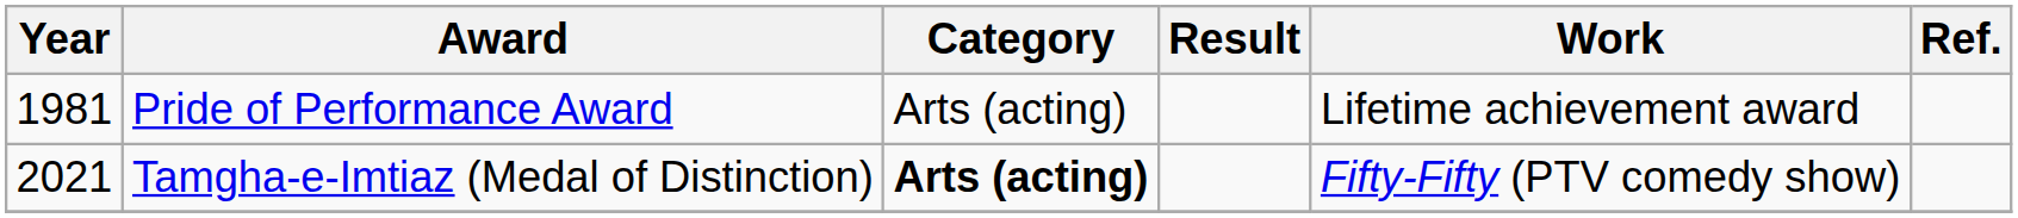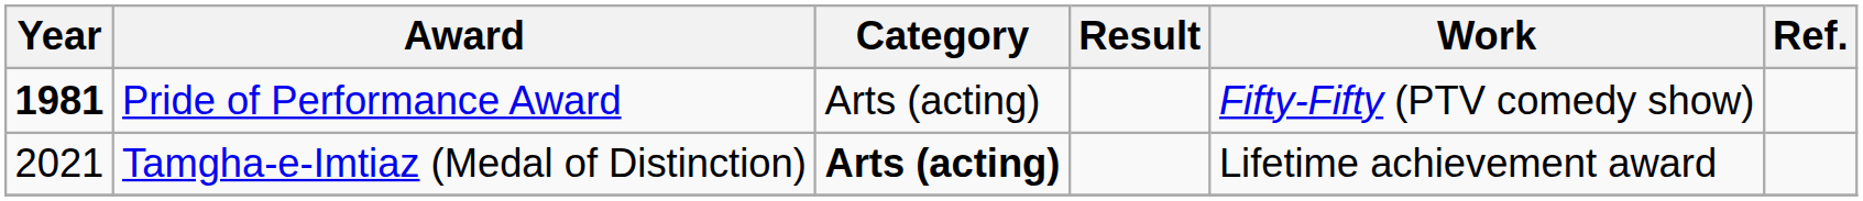Pride of Performance Award | Year: normal -> bold
Pride of Performance Award | Work: Lifetime achievement award -> Fifty-Fifty (PTV comedy show)
Tamgha-e-Imtiaz (Medal of Distinction) | Work: Fifty-Fifty (PTV comedy show) -> Lifetime achievement award
